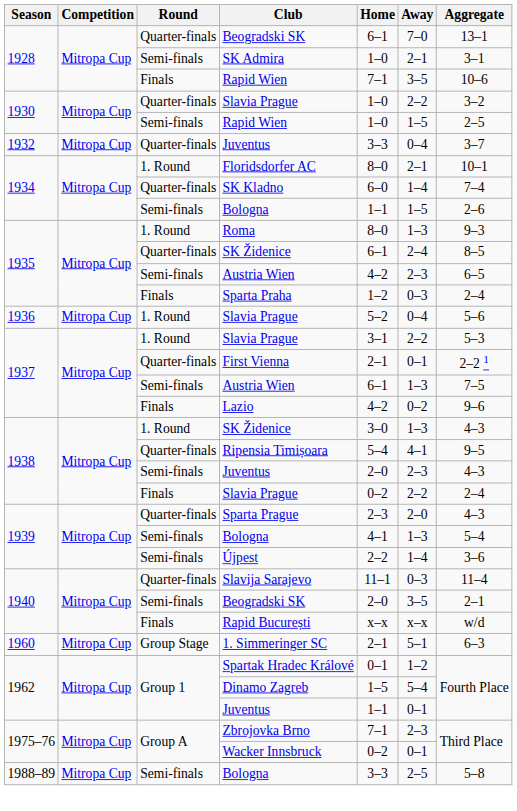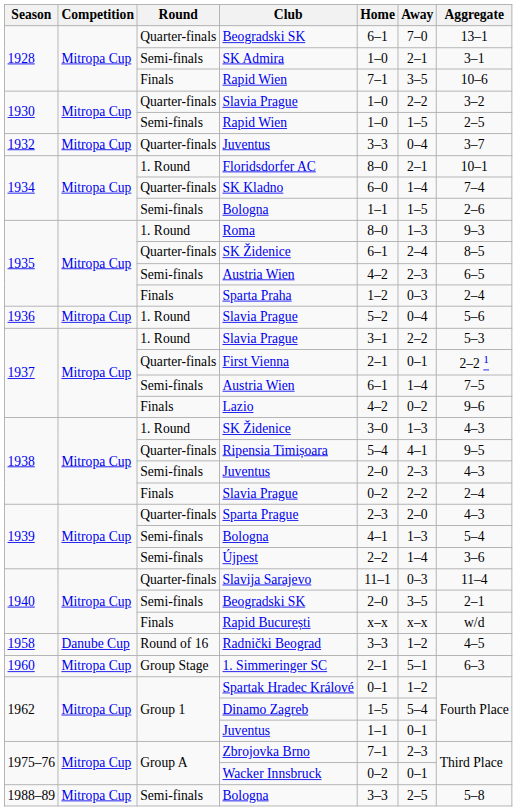1937 / Austria Wien | Away: 1–3 -> 1–4
+ row: 1958 | Danube Cup | Round of 16 | Radnički Beograd | 3–3 | 1–2 | 4–5
